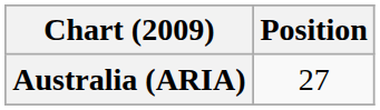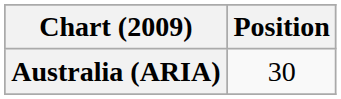Australia (ARIA) | Position: 27 -> 30
